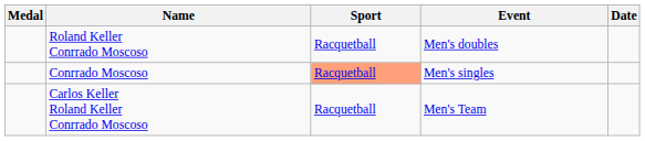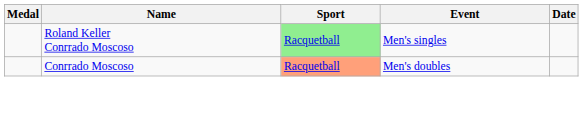Roland Keller Conrrado Moscoso | Sport: no background -> lightgreen background
Roland Keller Conrrado Moscoso | Event: Men's doubles -> Men's singles
Conrrado Moscoso | Event: Men's singles -> Men's doubles
- row: Carlos Keller Roland Keller Conrrado Moscoso | Racquetball | Men's Team
